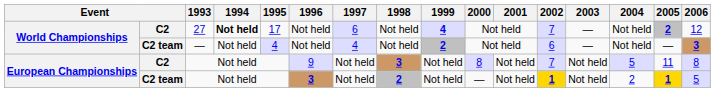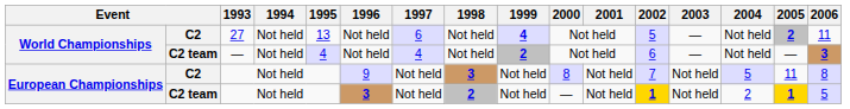27 | 1994: bold -> normal
27 | 1995: 17 -> 13
27 | 2002: 7 -> 5
27 | 2006: 12 -> 11
